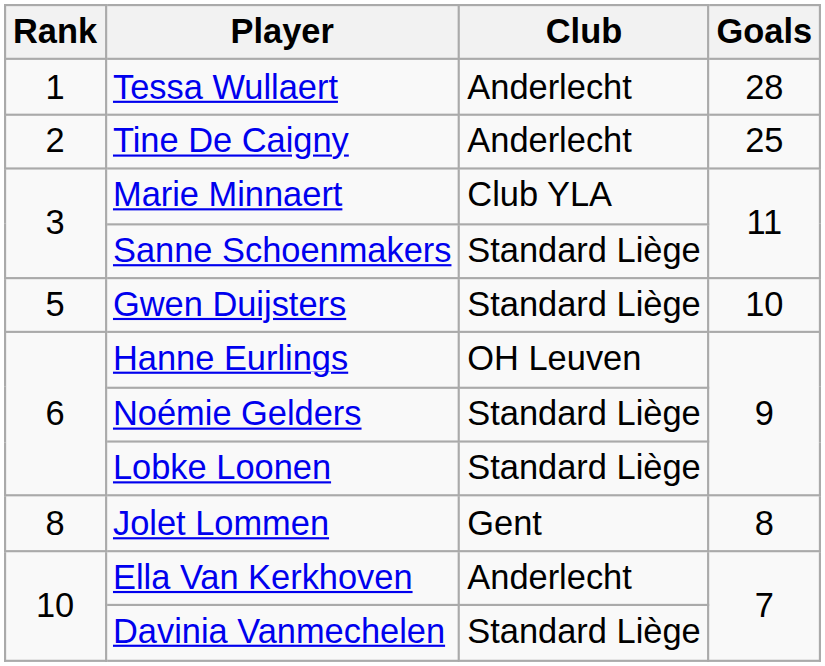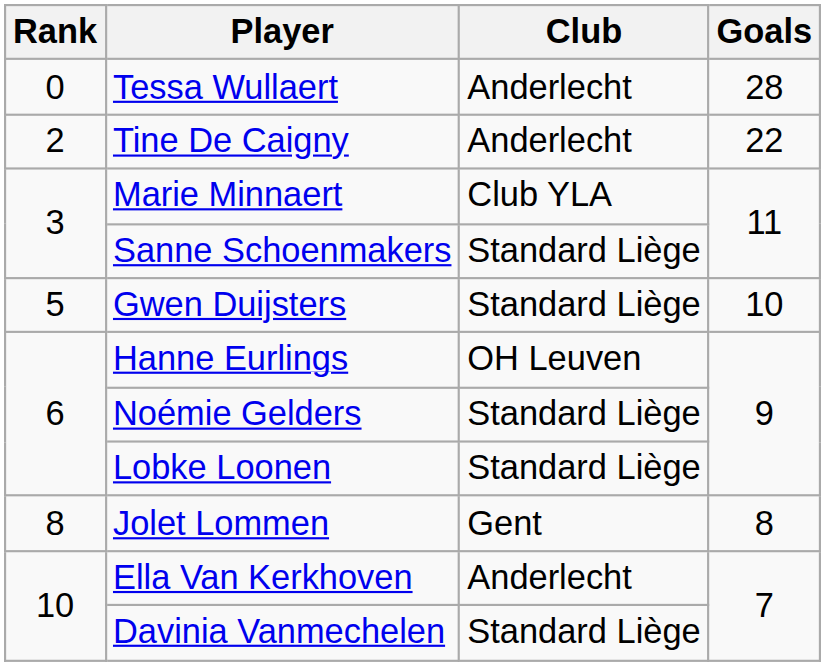Tessa Wullaert | Rank: 1 -> 0
Tine De Caigny | Goals: 25 -> 22
